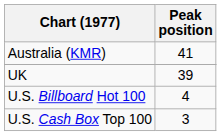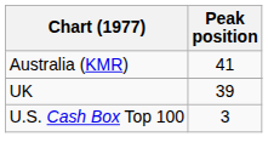- row: U.S. Billboard Hot 100 | 4
